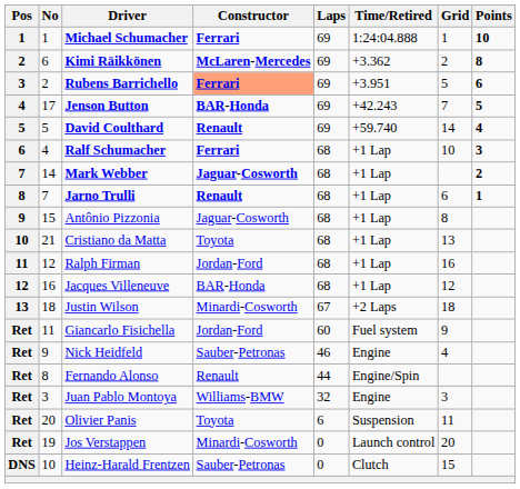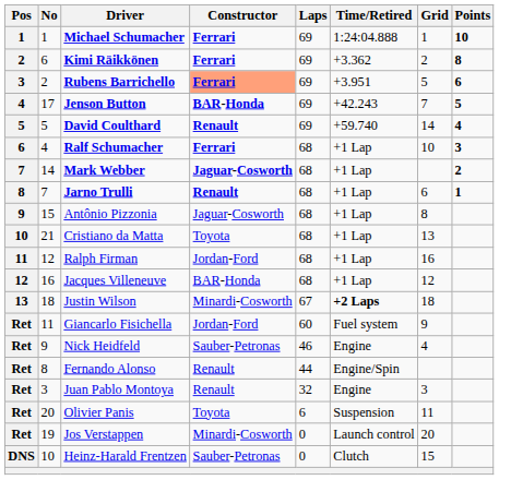Kimi Räikkönen | Constructor: McLaren-Mercedes -> Ferrari
Justin Wilson | Time/Retired: normal -> bold
Juan Pablo Montoya | Constructor: Williams-BMW -> Renault
